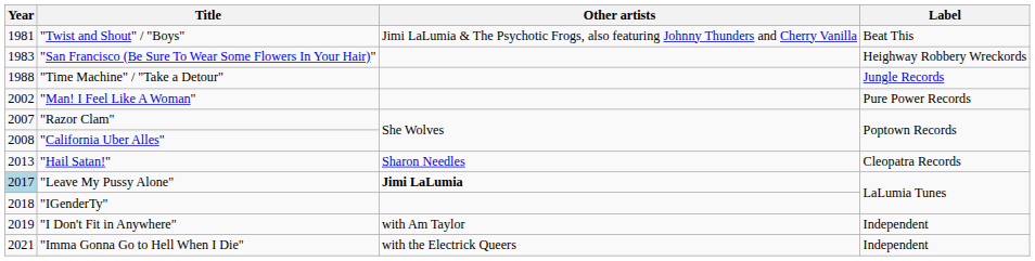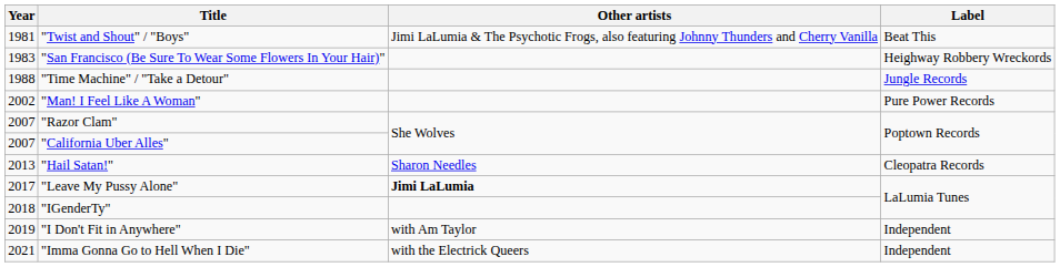"California Uber Alles" | Year: 2008 -> 2007
"Leave My Pussy Alone" | Year: lightblue background -> no background
